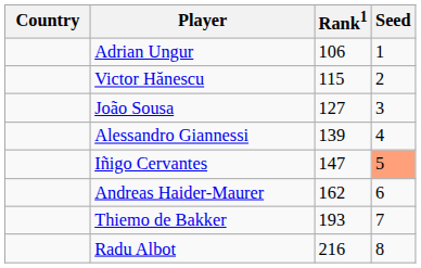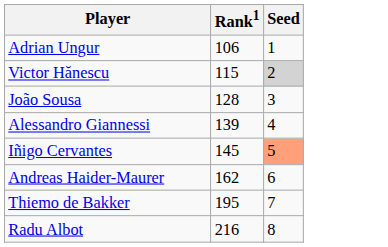- column: Country
Victor Hănescu | Seed: no background -> lightgrey background
João Sousa | Rank1: 127 -> 128
Iñigo Cervantes | Rank1: 147 -> 145
Thiemo de Bakker | Rank1: 193 -> 195
